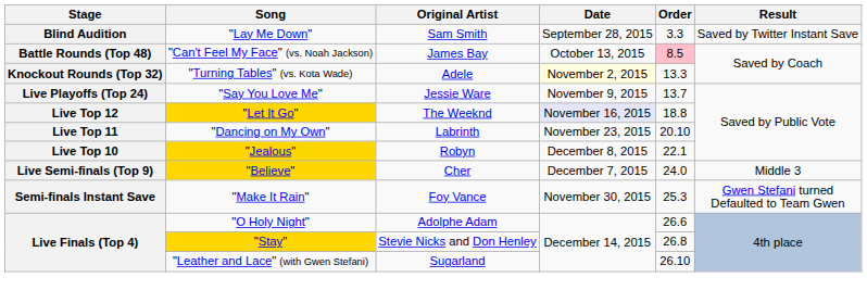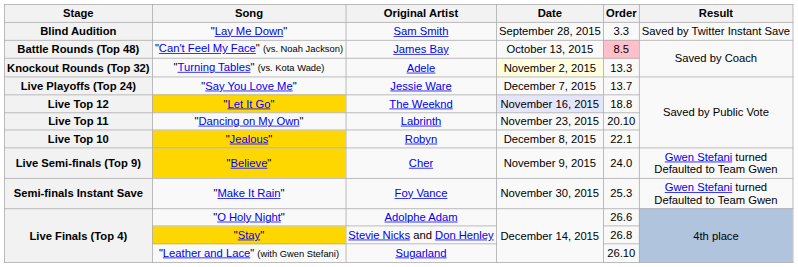"Say You Love Me" | Date: November 9, 2015 -> December 7, 2015
"Believe" | Date: December 7, 2015 -> November 9, 2015
"Believe" | Result: Middle 3 -> Gwen Stefani turned Defaulted to Team Gwen
